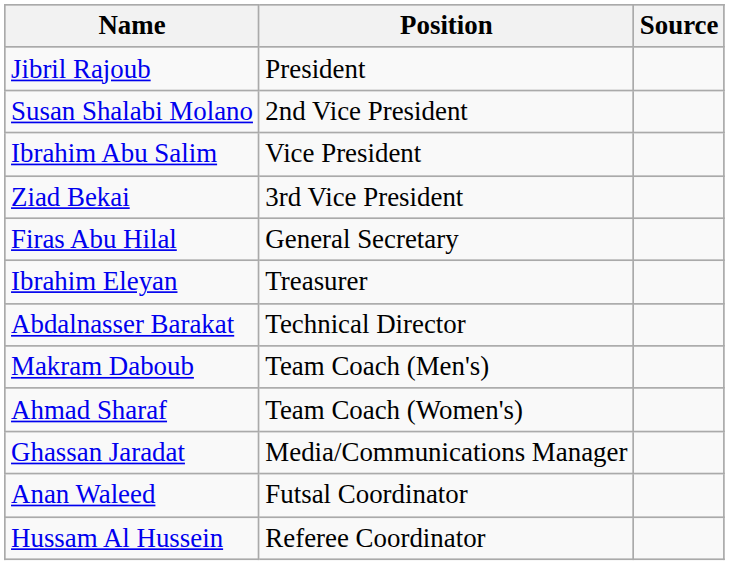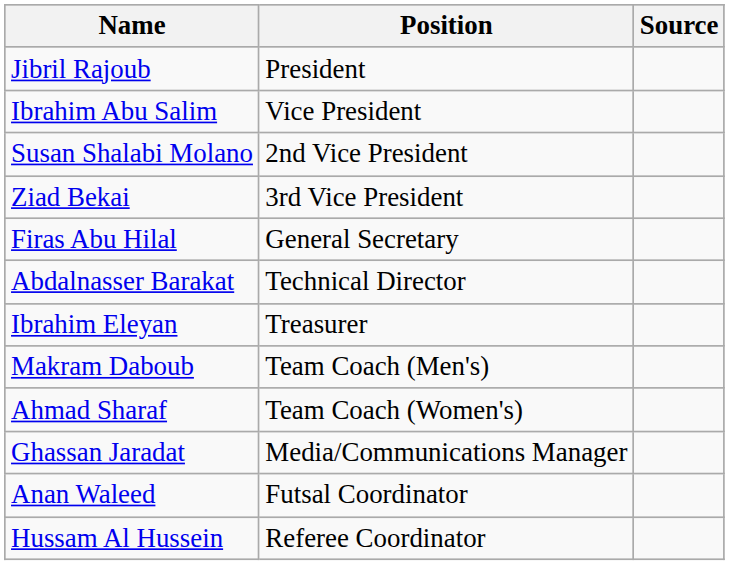rows swapped: Ibrahim Abu Salim <-> Susan Shalabi Molano
rows swapped: Ibrahim Eleyan <-> Abdalnasser Barakat
